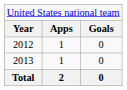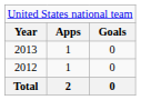rows swapped: 2012 <-> 2013
